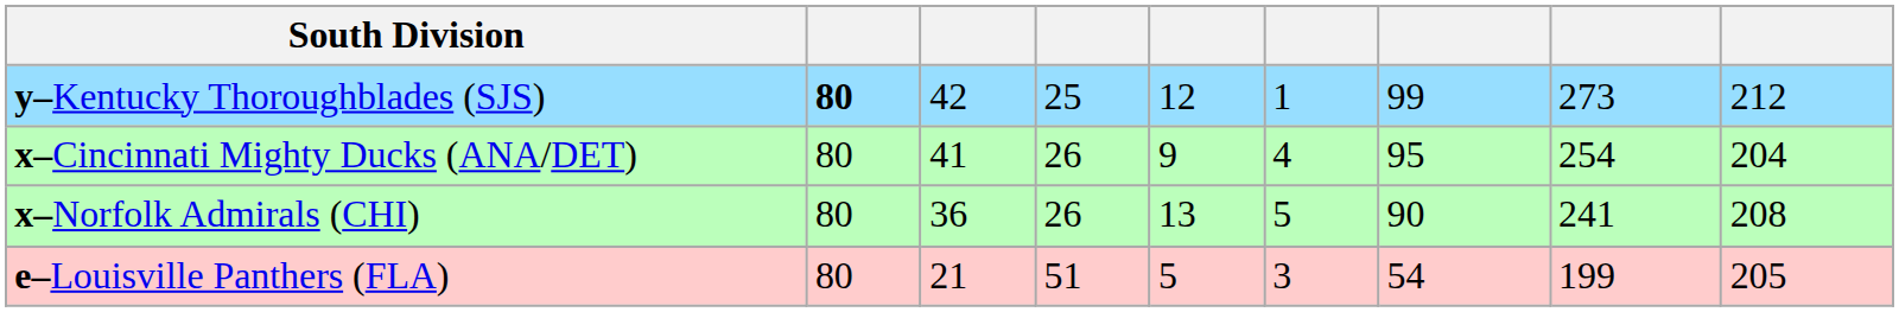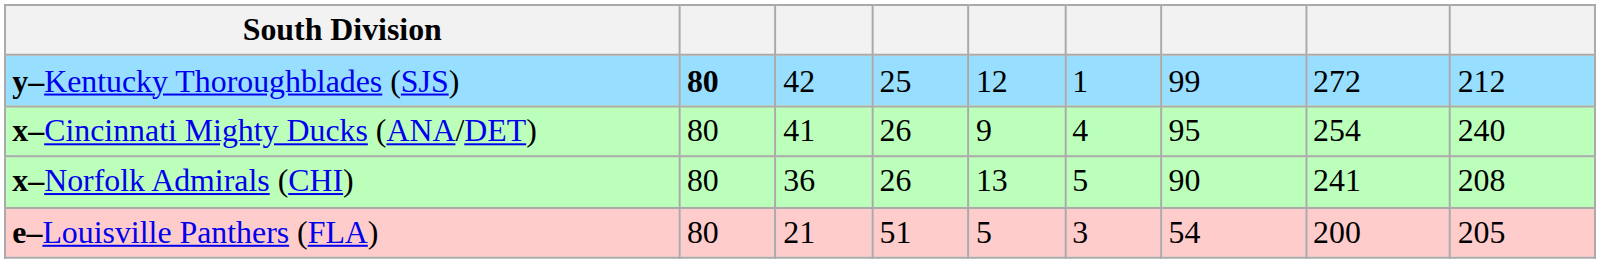y–Kentucky Thoroughblades (SJS) | column 8: 273 -> 272
x–Cincinnati Mighty Ducks (ANA/DET) | column 9: 204 -> 240
e–Louisville Panthers (FLA) | column 8: 199 -> 200
